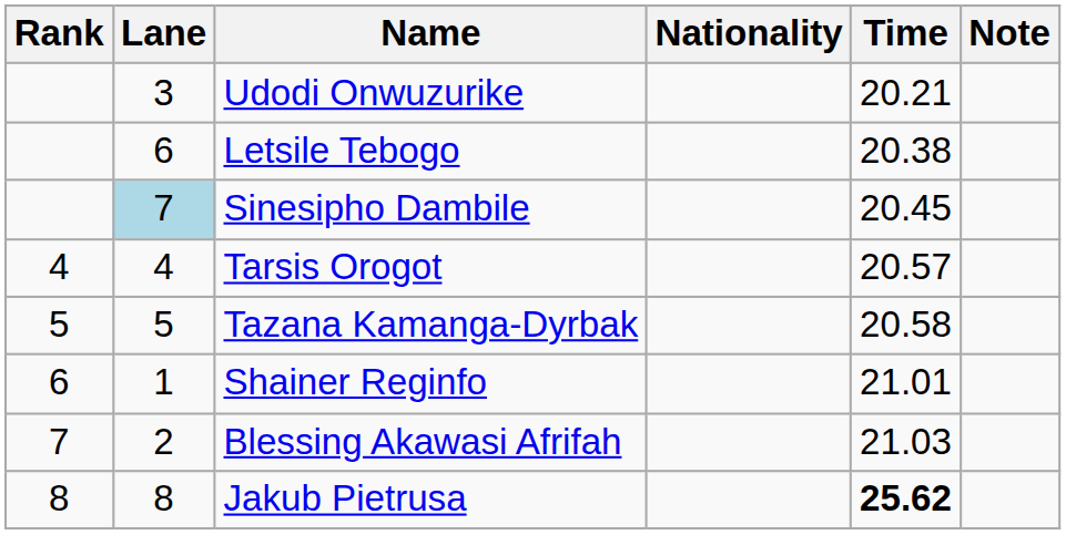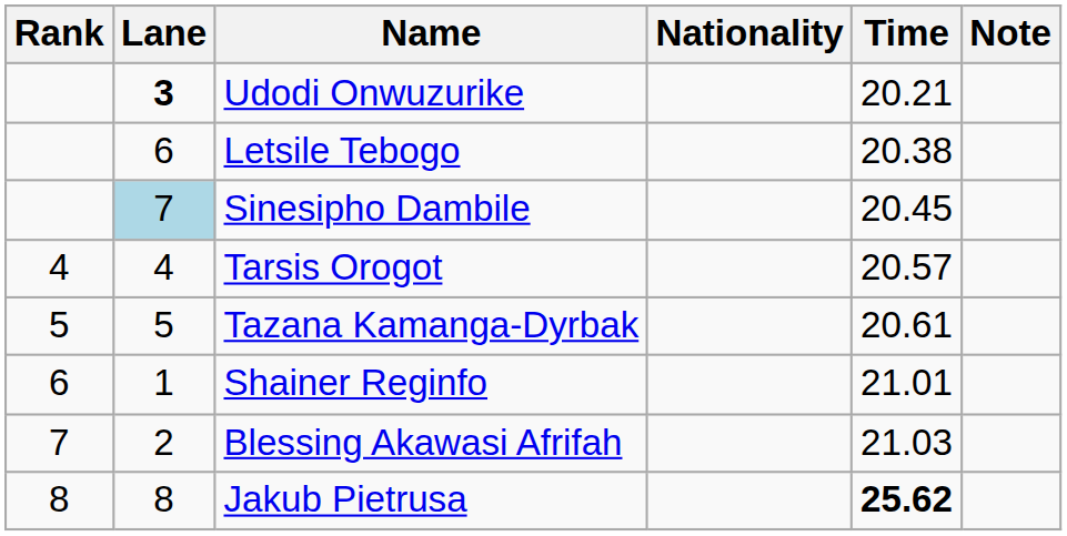Udodi Onwuzurike | Lane: normal -> bold
Tazana Kamanga-Dyrbak | Time: 20.58 -> 20.61
